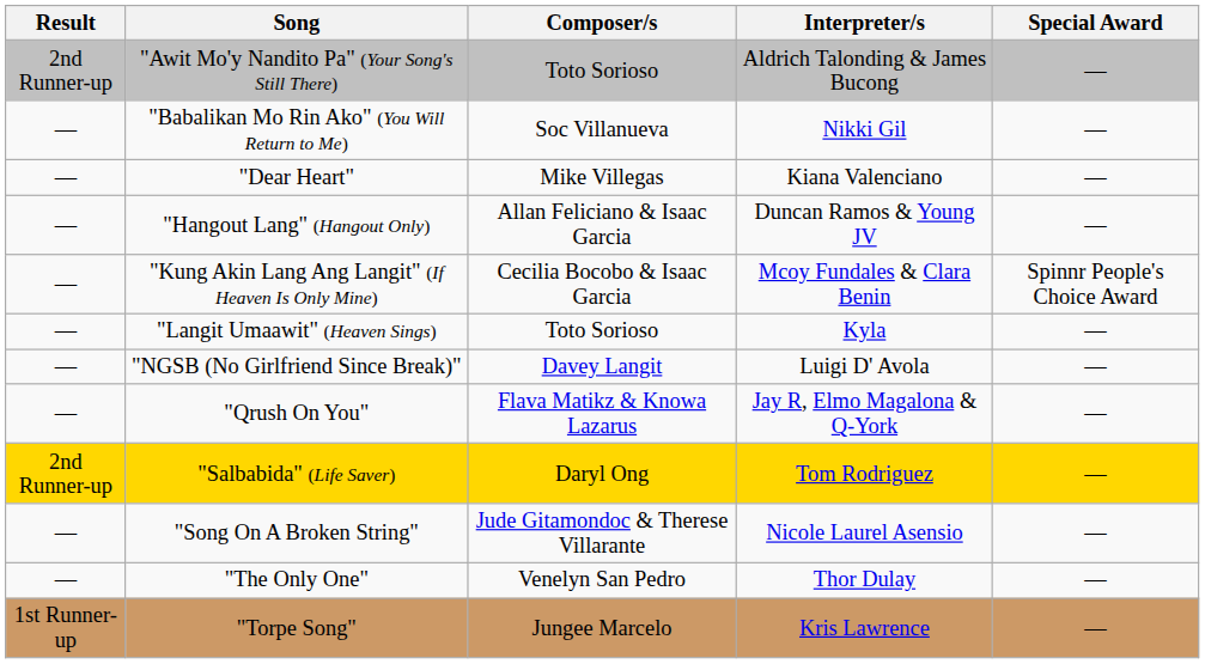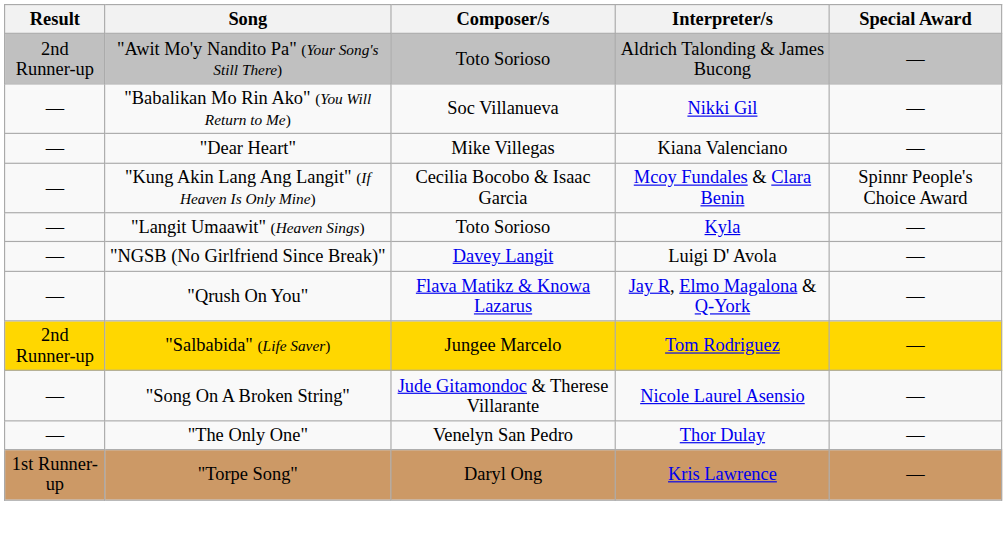- row: — | "Hangout Lang" (Hangout Only) | Allan Feliciano & Isaac Garcia | Duncan Ramos & Young JV | —
"Salbabida" (Life Saver) | Composer/s: Daryl Ong -> Jungee Marcelo
"Torpe Song" | Composer/s: Jungee Marcelo -> Daryl Ong
